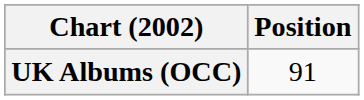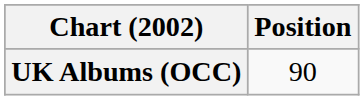UK Albums (OCC) | Position: 91 -> 90
